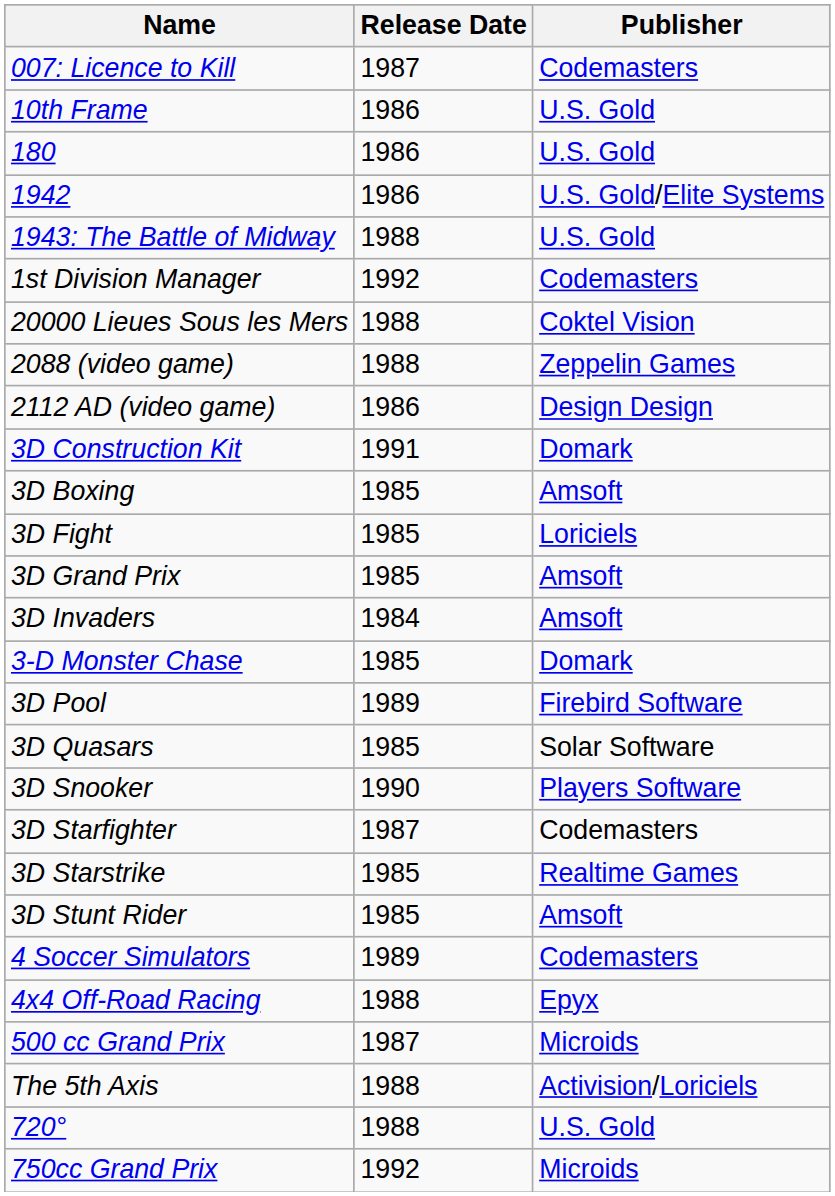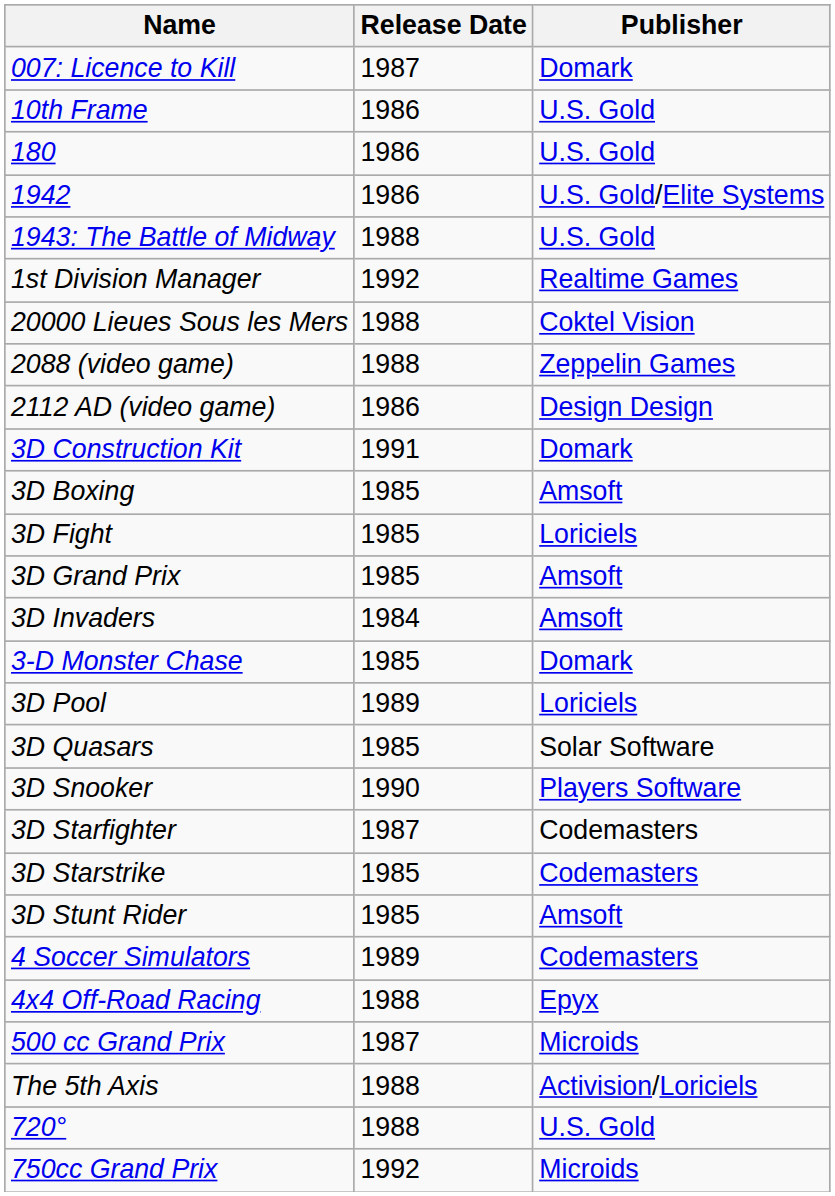007: Licence to Kill | Publisher: Codemasters -> Domark
1st Division Manager | Publisher: Codemasters -> Realtime Games
3D Pool | Publisher: Firebird Software -> Loriciels
3D Starstrike | Publisher: Realtime Games -> Codemasters
